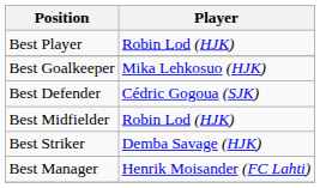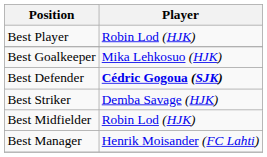Best Defender | Player: normal -> bold
rows swapped: Best Midfielder <-> Best Striker
